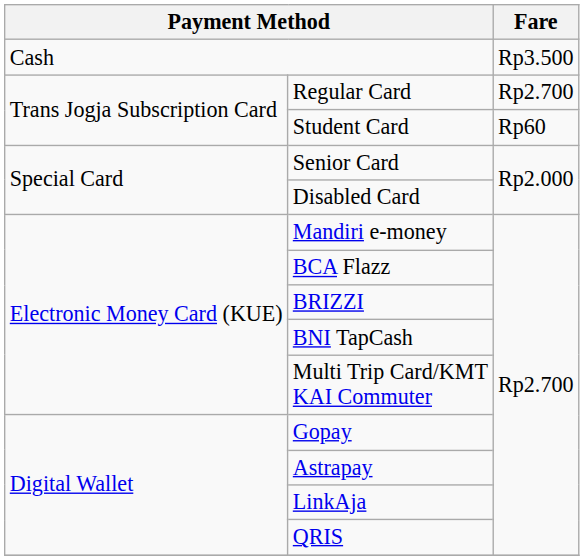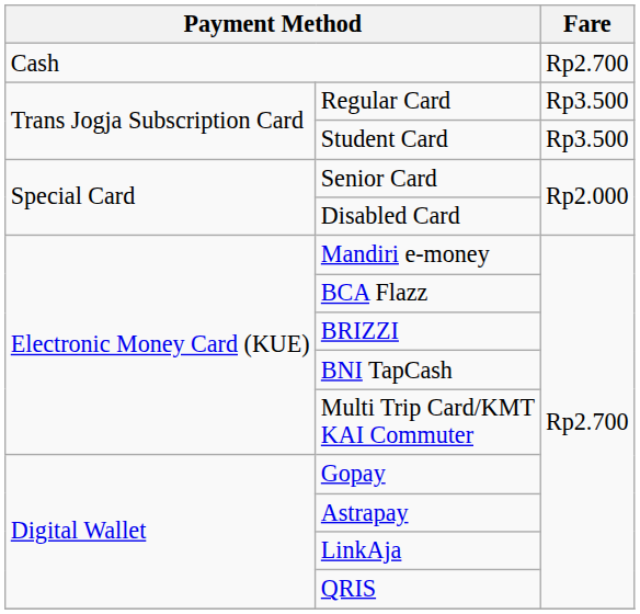Cash | Fare: Rp3.500 -> Rp2.700
Regular Card | Fare: Rp2.700 -> Rp3.500
Student Card | Fare: Rp60 -> Rp3.500
